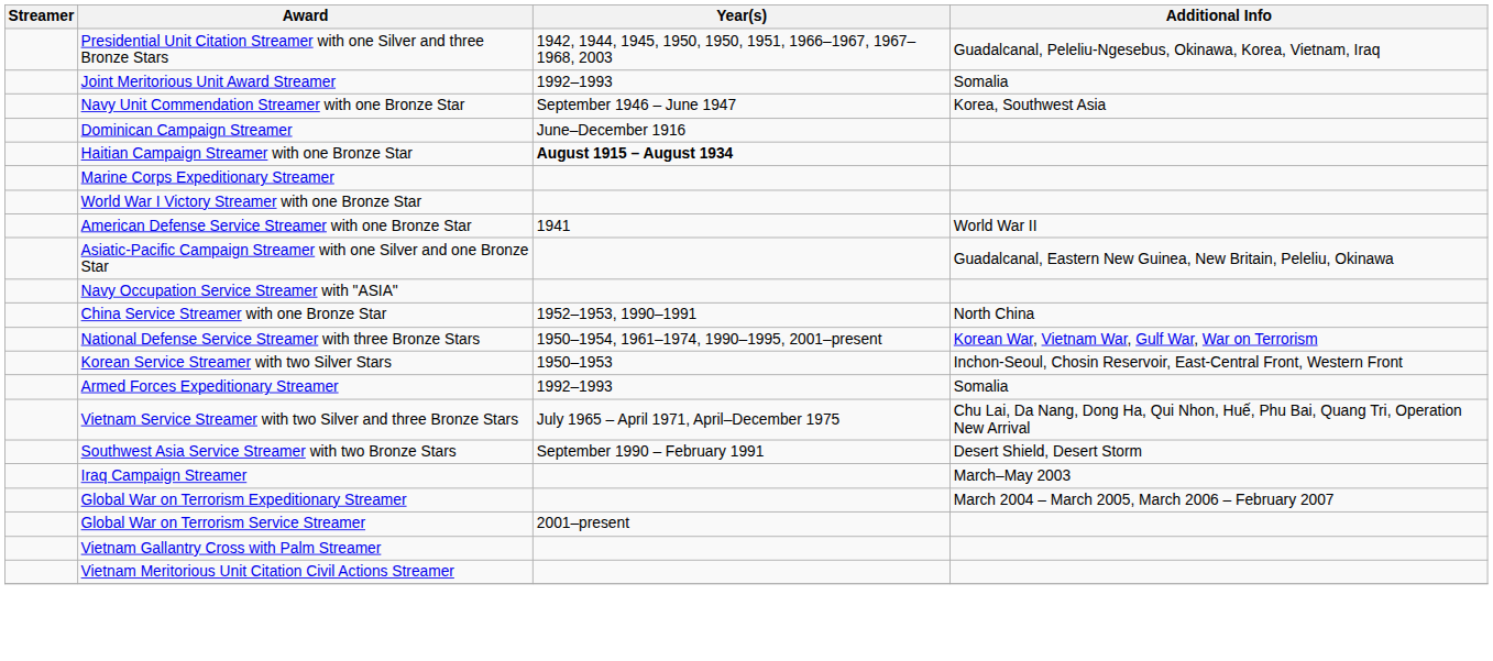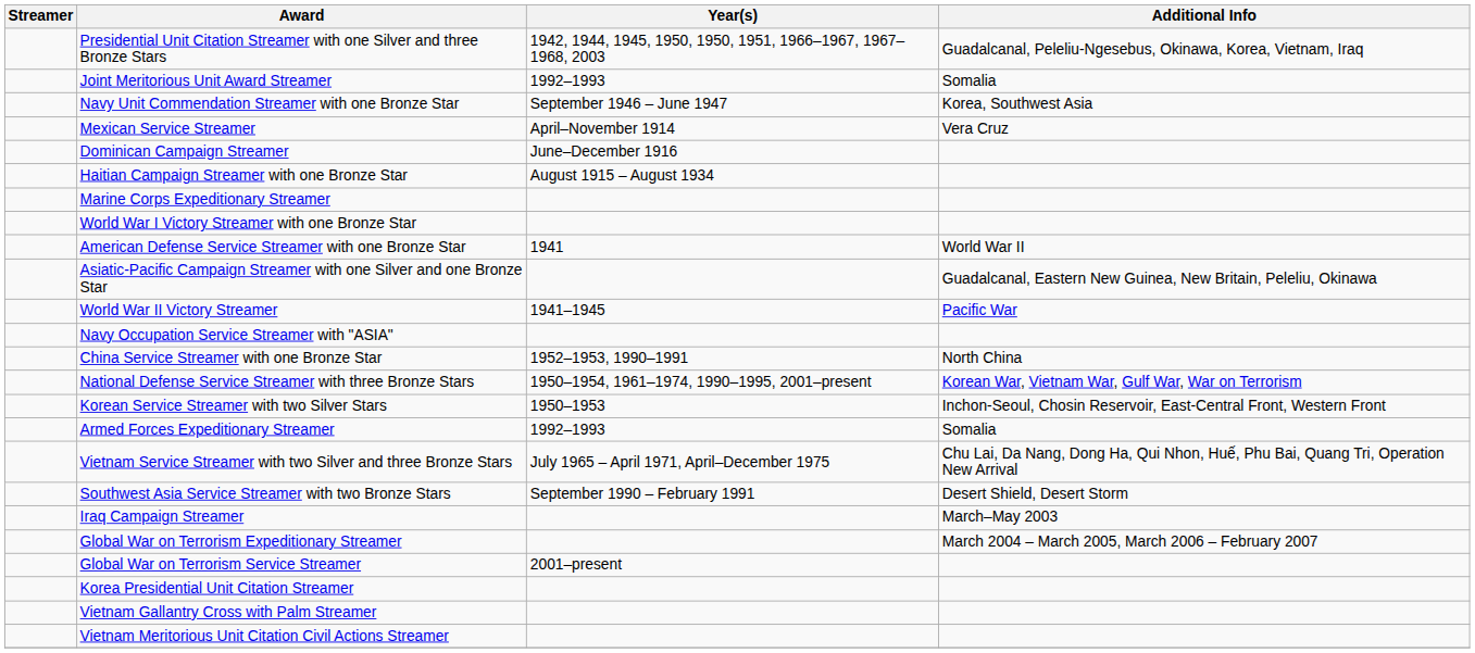+ row: Mexican Service Streamer | April–November 1914 | Vera Cruz
Haitian Campaign Streamer with one Bronze Star | Year(s): bold -> normal
+ row: World War II Victory Streamer | 1941–1945 | Pacific War
+ row: Korea Presidential Unit Citation Streamer
